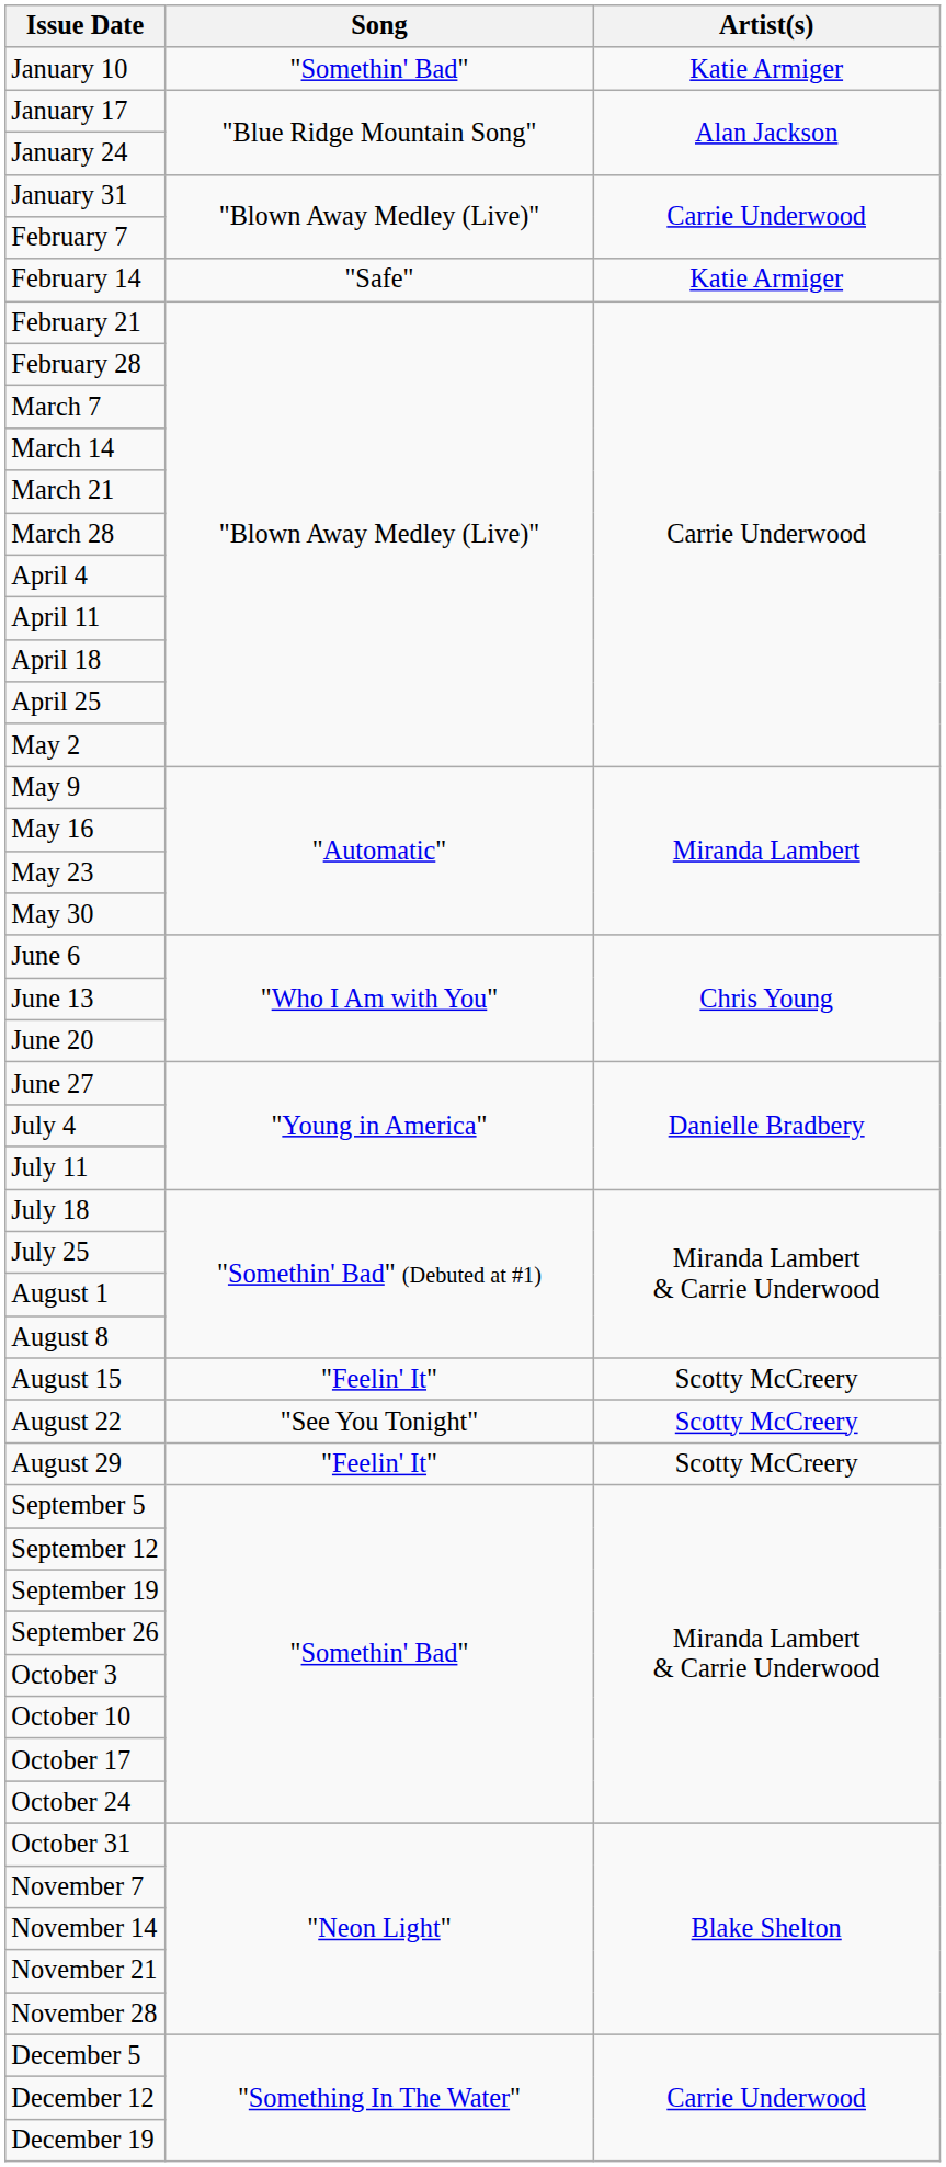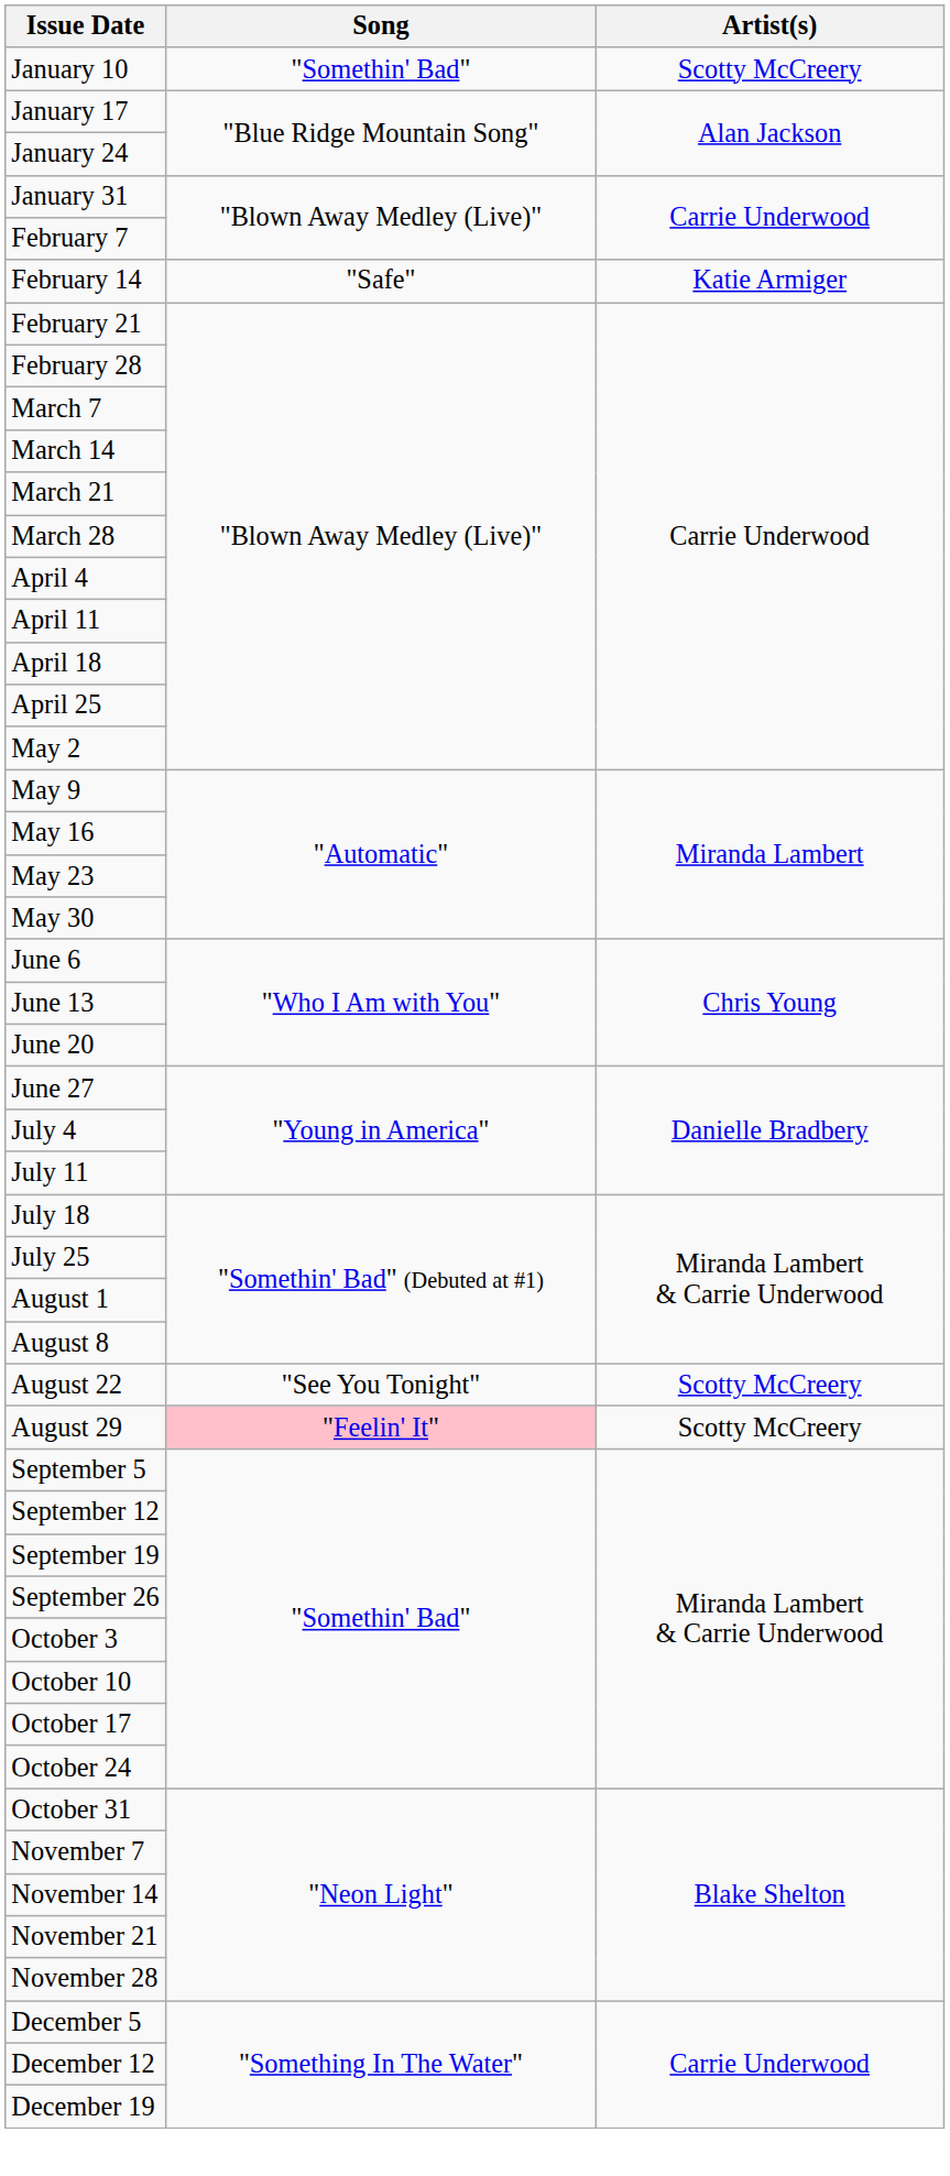January 10 | Artist(s): Katie Armiger -> Scotty McCreery
- row: August 15 | "Feelin' It" | Scotty McCreery
August 29 | Song: no background -> pink background
